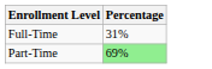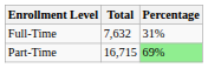+ column: Total | 7,632 | 16,715
